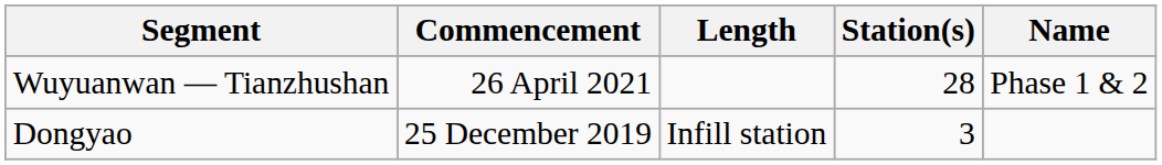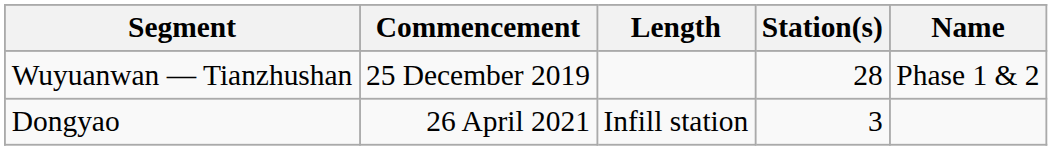Wuyuanwan — Tianzhushan | Commencement: 26 April 2021 -> 25 December 2019
Dongyao | Commencement: 25 December 2019 -> 26 April 2021
